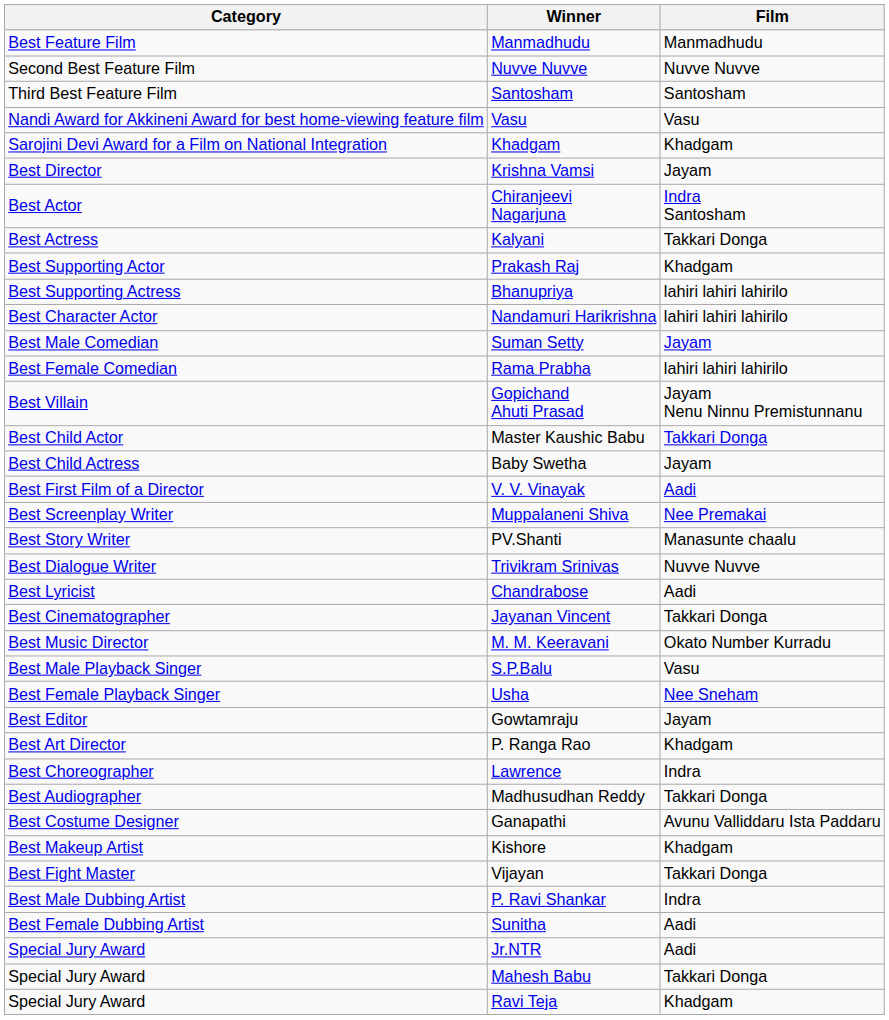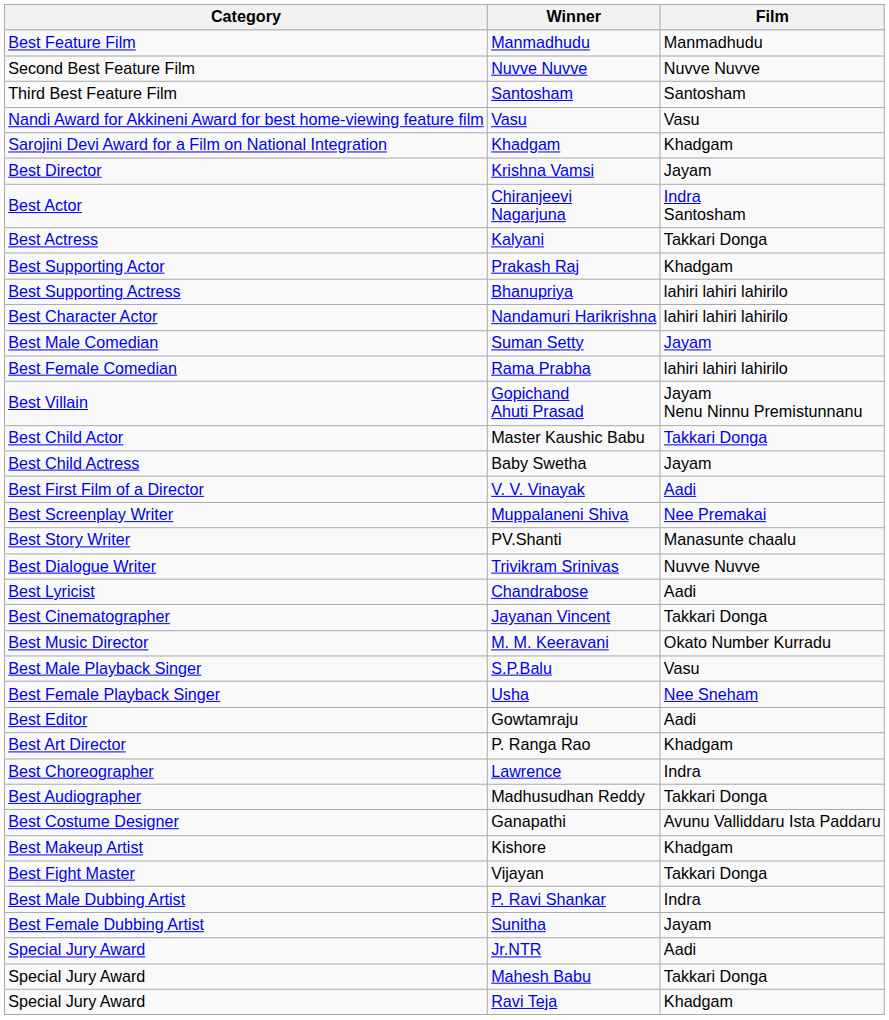Gowtamraju | Film: Jayam -> Aadi
Sunitha | Film: Aadi -> Jayam
